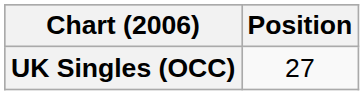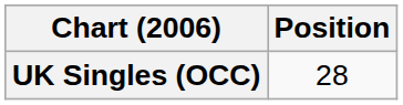UK Singles (OCC) | Position: 27 -> 28
